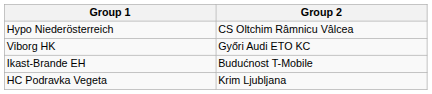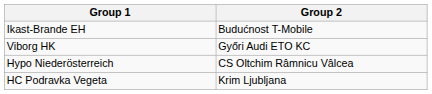rows swapped: Hypo Niederösterreich <-> Ikast-Brande EH
